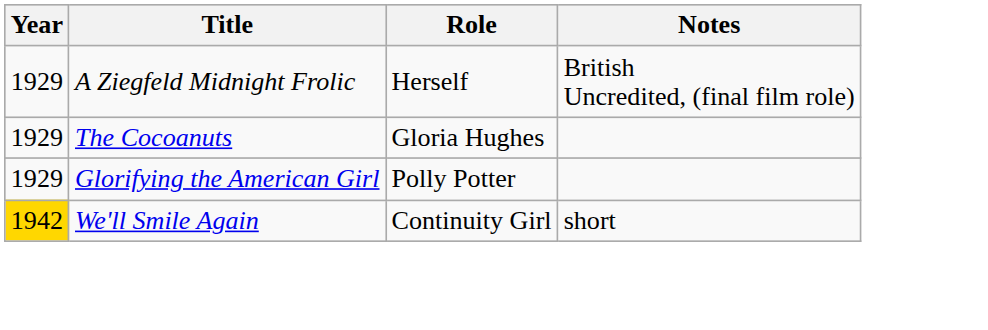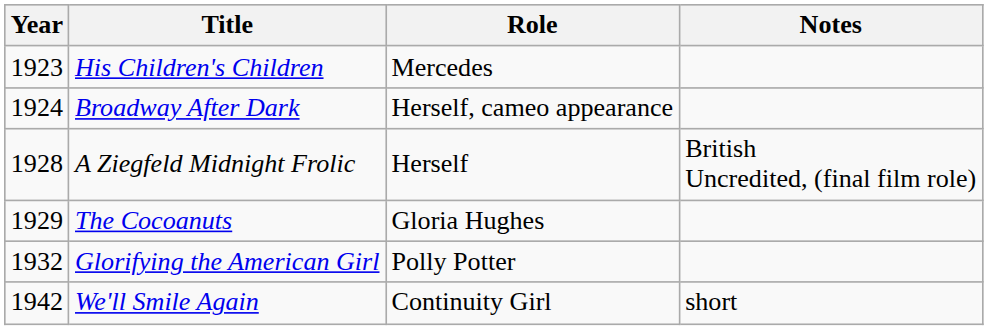+ row: 1923 | His Children's Children | Mercedes
+ row: 1924 | Broadway After Dark | Herself, cameo appearance
A Ziegfeld Midnight Frolic | Year: 1929 -> 1928
Glorifying the American Girl | Year: 1929 -> 1932
We'll Smile Again | Year: gold background -> no background
